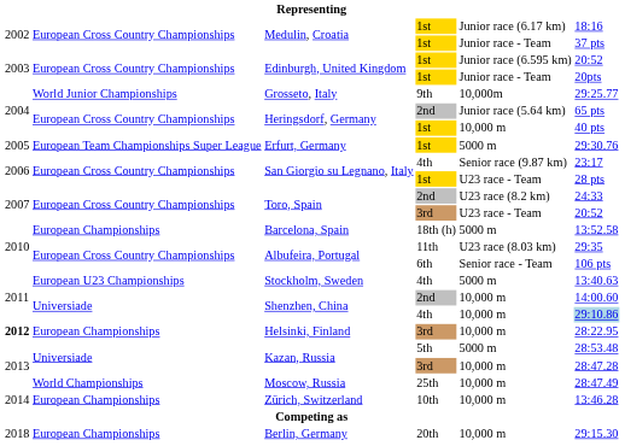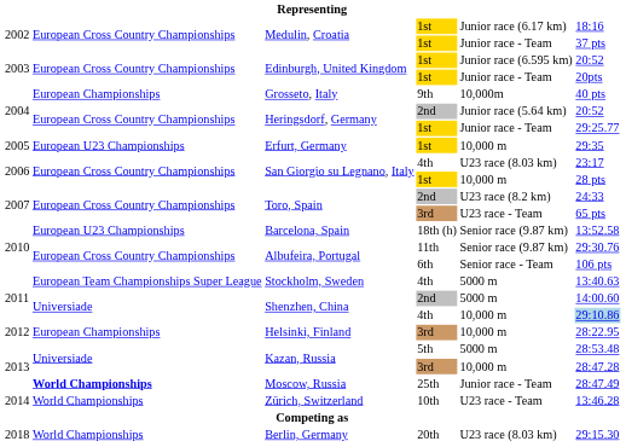Grosseto, Italy | column 2: World Junior Championships -> European Championships
Grosseto, Italy | column 6: 29:25.77 -> 40 pts
Heringsdorf, Germany / 2nd | column 6: 65 pts -> 20:52
Heringsdorf, Germany / 1st | column 5: 10,000 m -> Junior race - Team
Heringsdorf, Germany / 1st | column 6: 40 pts -> 29:25.77
Erfurt, Germany | column 2: European Team Championships Super League -> European U23 Championships
Erfurt, Germany | column 5: 5000 m -> 10,000 m
Erfurt, Germany | column 6: 29:30.76 -> 29:35
San Giorgio su Legnano, Italy / 4th | column 5: Senior race (9.87 km) -> U23 race (8.03 km)
San Giorgio su Legnano, Italy / 1st | column 5: U23 race - Team -> 10,000 m
Toro, Spain / 3rd | column 6: 20:52 -> 65 pts
Barcelona, Spain | column 2: European Championships -> European U23 Championships
Barcelona, Spain | column 5: 5000 m -> Senior race (9.87 km)
Albufeira, Portugal / 11th | column 5: U23 race (8.03 km) -> Senior race (9.87 km)
Albufeira, Portugal / 11th | column 6: 29:35 -> 29:30.76
Stockholm, Sweden | column 2: European U23 Championships -> European Team Championships Super League
Shenzhen, China / 2nd | column 5: 10,000 m -> 5000 m
Helsinki, Finland | column 1: bold -> normal
Moscow, Russia | column 2: normal -> bold
Moscow, Russia | column 5: 10,000 m -> Junior race - Team
Zürich, Switzerland | column 2: European Championships -> World Championships
Zürich, Switzerland | column 5: 10,000 m -> U23 race - Team
Berlin, Germany | column 2: European Championships -> World Championships
Berlin, Germany | column 5: 10,000 m -> U23 race (8.03 km)
